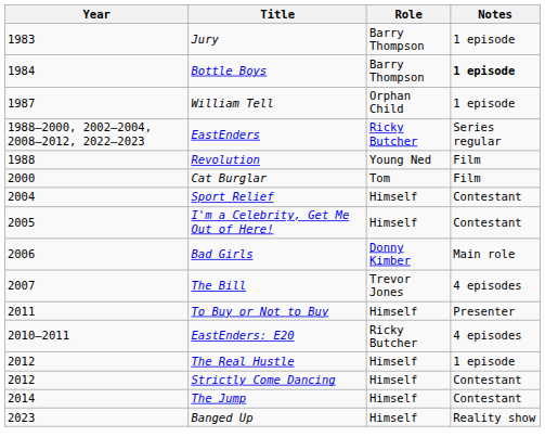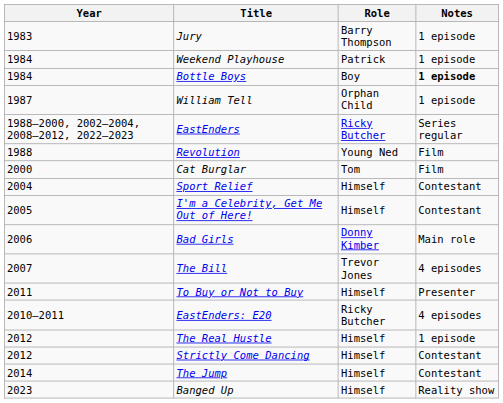+ row: 1984 | Weekend Playhouse | Patrick | 1 episode
Bottle Boys | Role: Barry Thompson -> Boy
